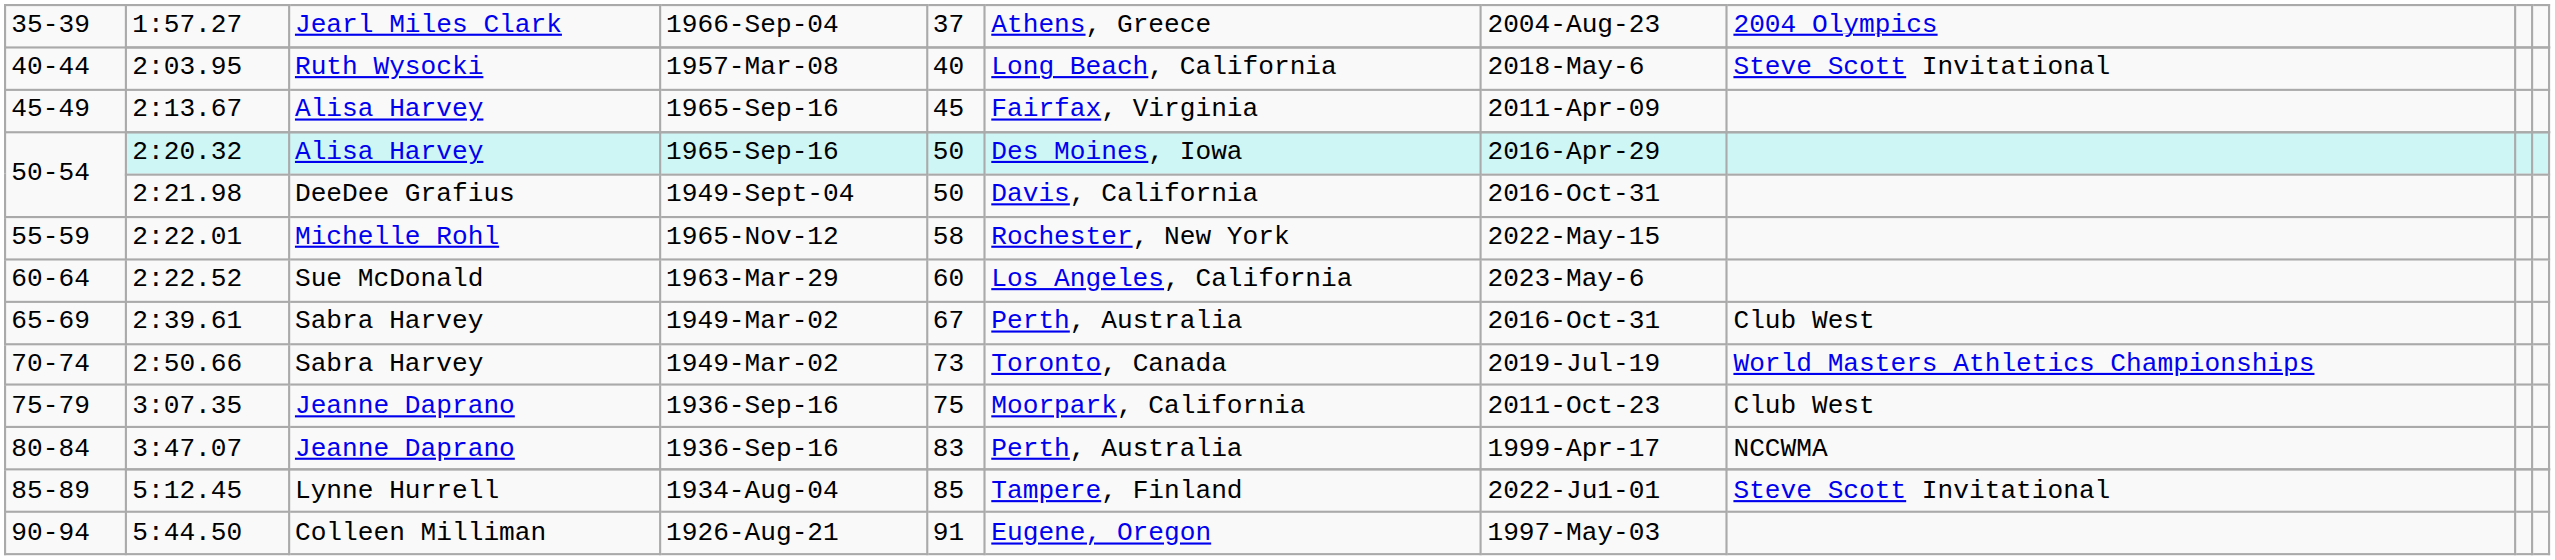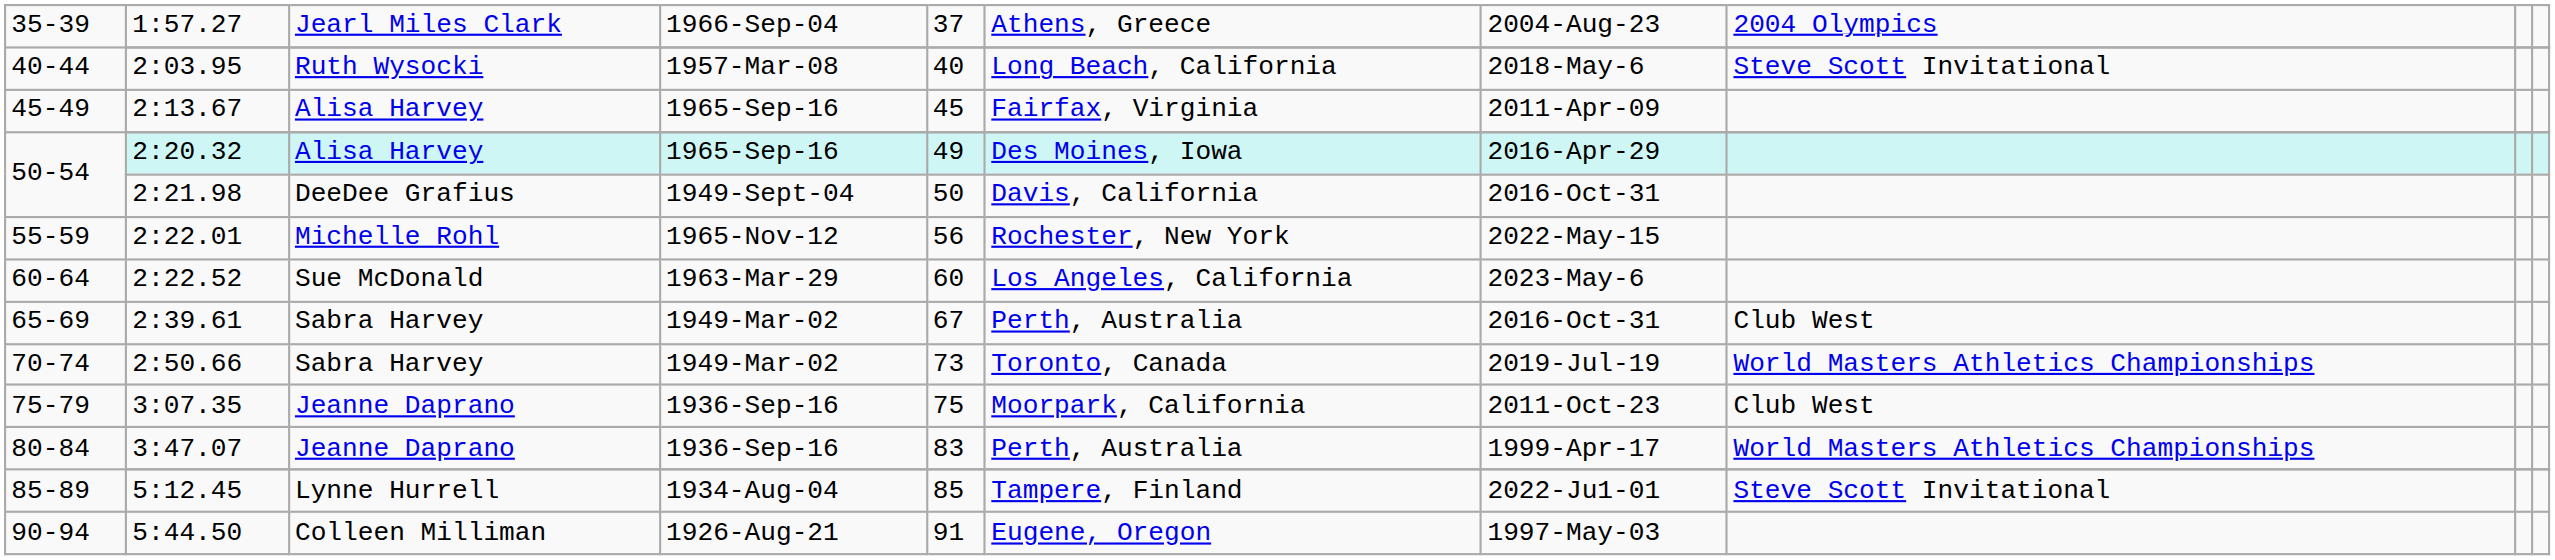2:20.32 | column 5: 50 -> 49
2:22.01 | column 5: 58 -> 56
3:47.07 | column 8: NCCWMA -> World Masters Athletics Championships
